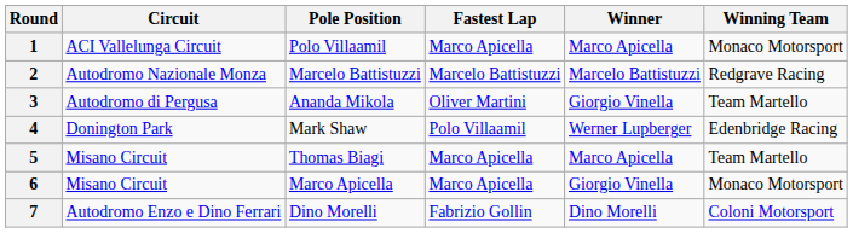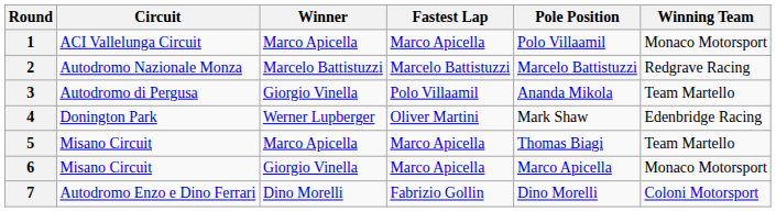columns swapped: Pole Position <-> Winner
3 | Fastest Lap: Oliver Martini -> Polo Villaamil
4 | Fastest Lap: Polo Villaamil -> Oliver Martini
